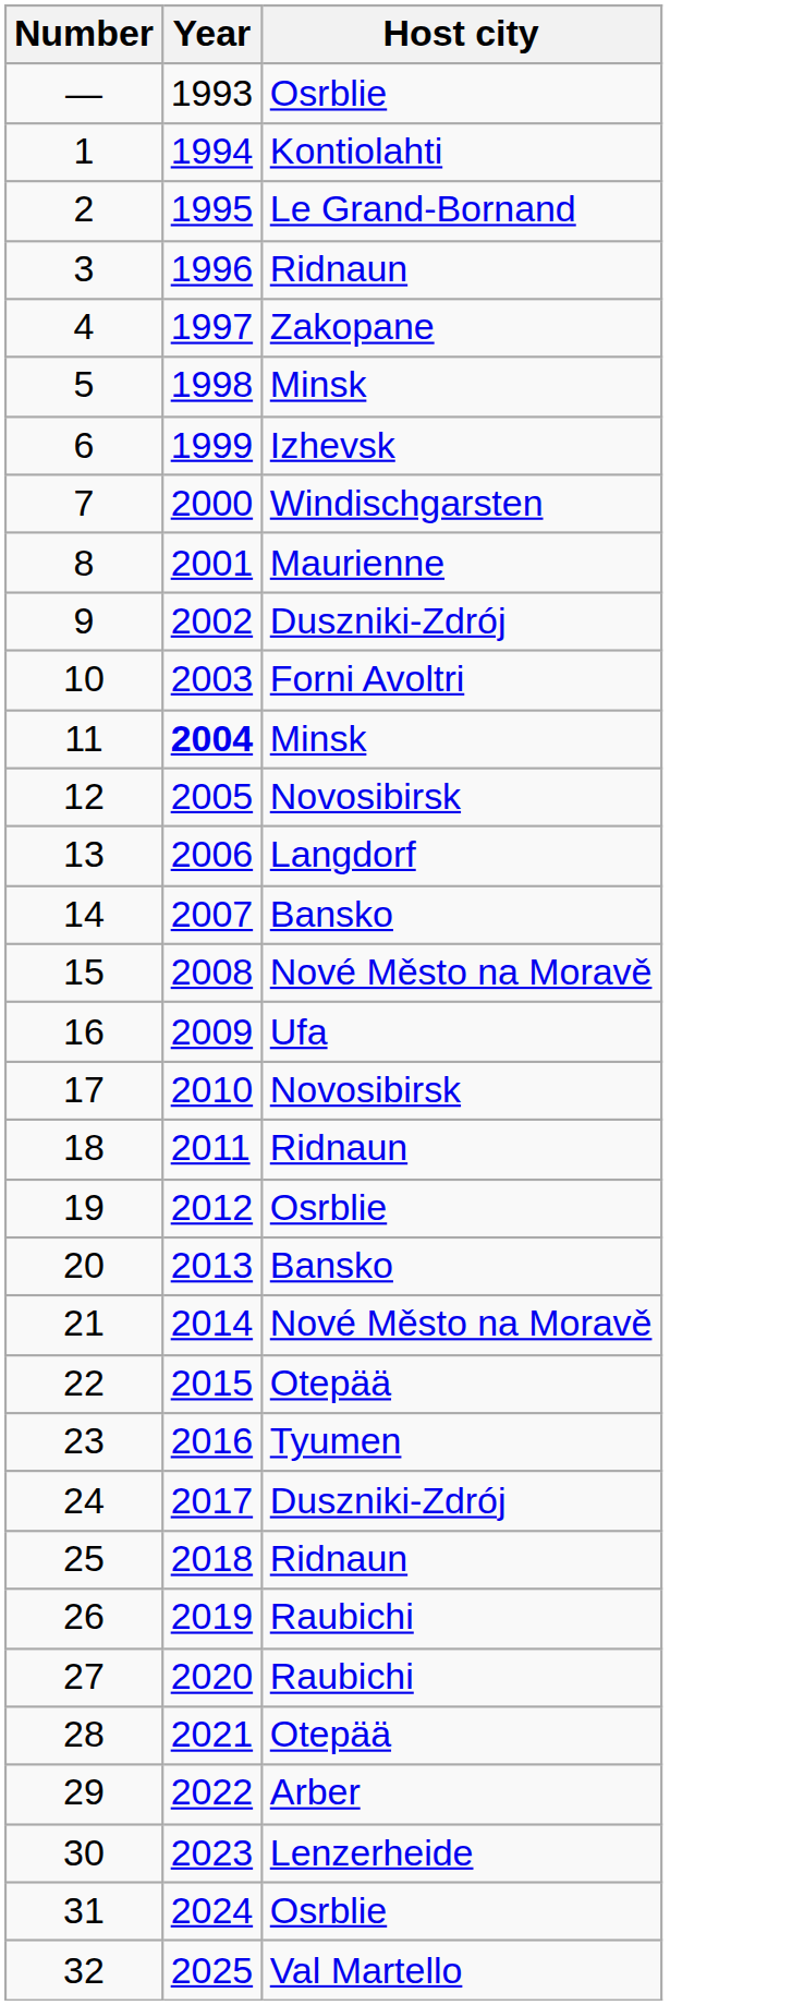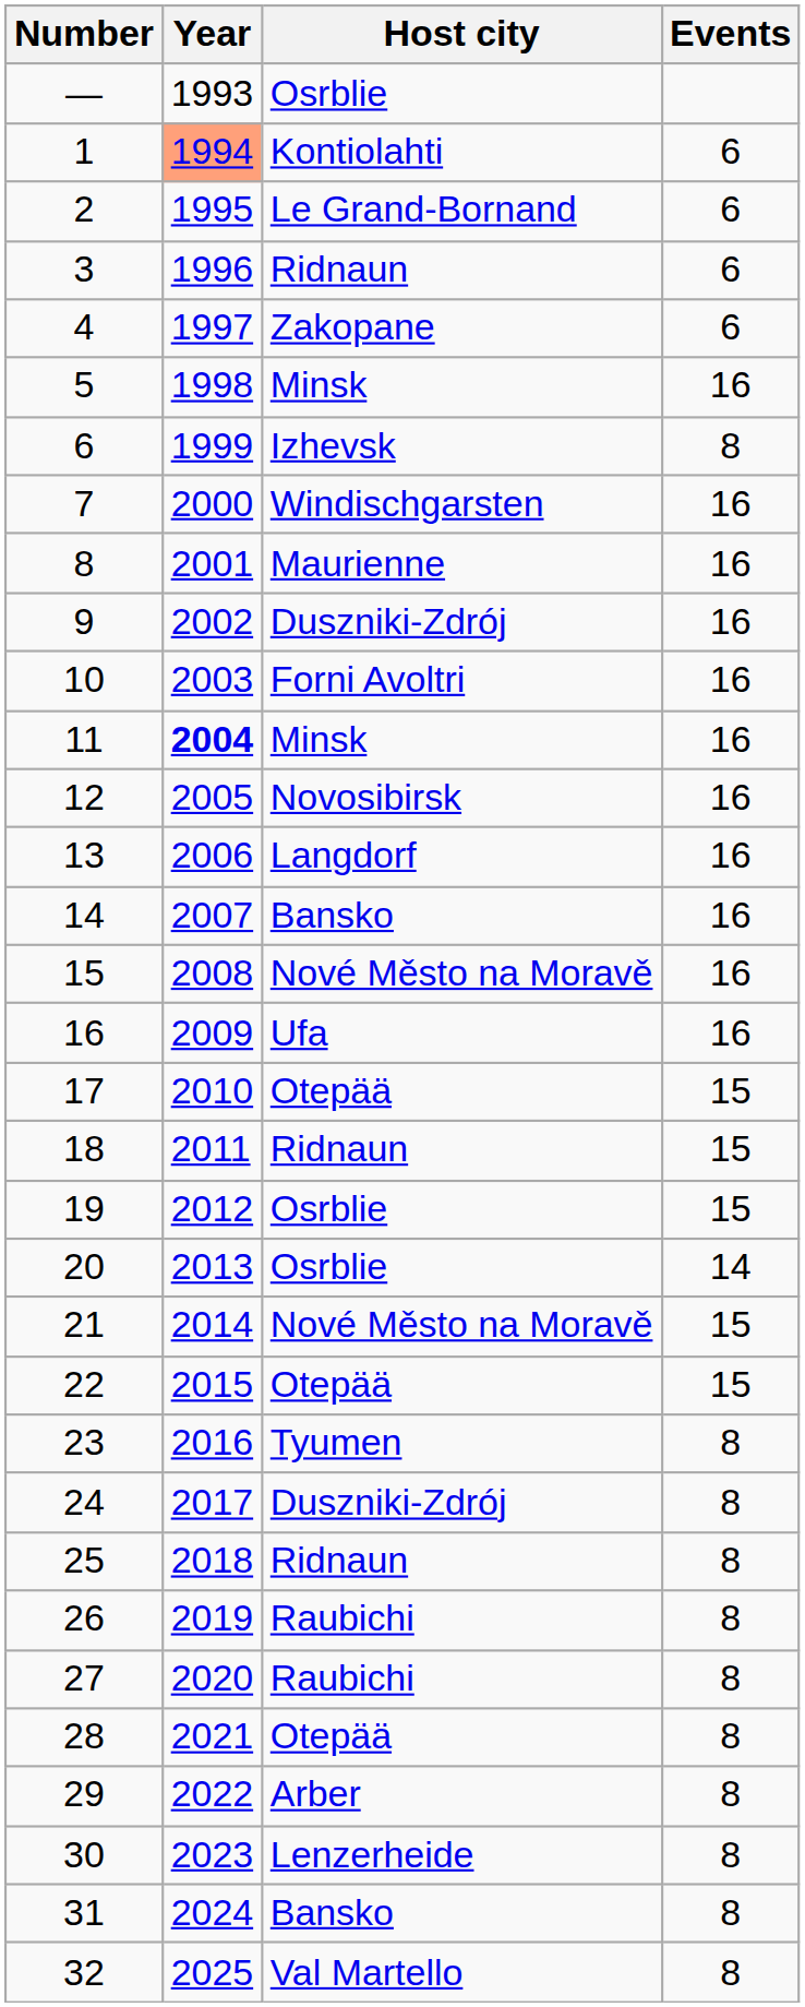+ column: Events | 6 | 6 | 6 | 6 | 16 | 8 | 16 | 16 | 16 | 16 | 16 | 16 | 16 | 16 | 16 | 16 | 15 | 15 | 15 | 14 | 15 | 15 | 8 | 8 | 8 | 8 | 8 | 8 | 8 | 8 | 8 | 8
1 | Year: no background -> lightsalmon background
17 | Host city: Novosibirsk -> Otepää
20 | Host city: Bansko -> Osrblie
31 | Host city: Osrblie -> Bansko
